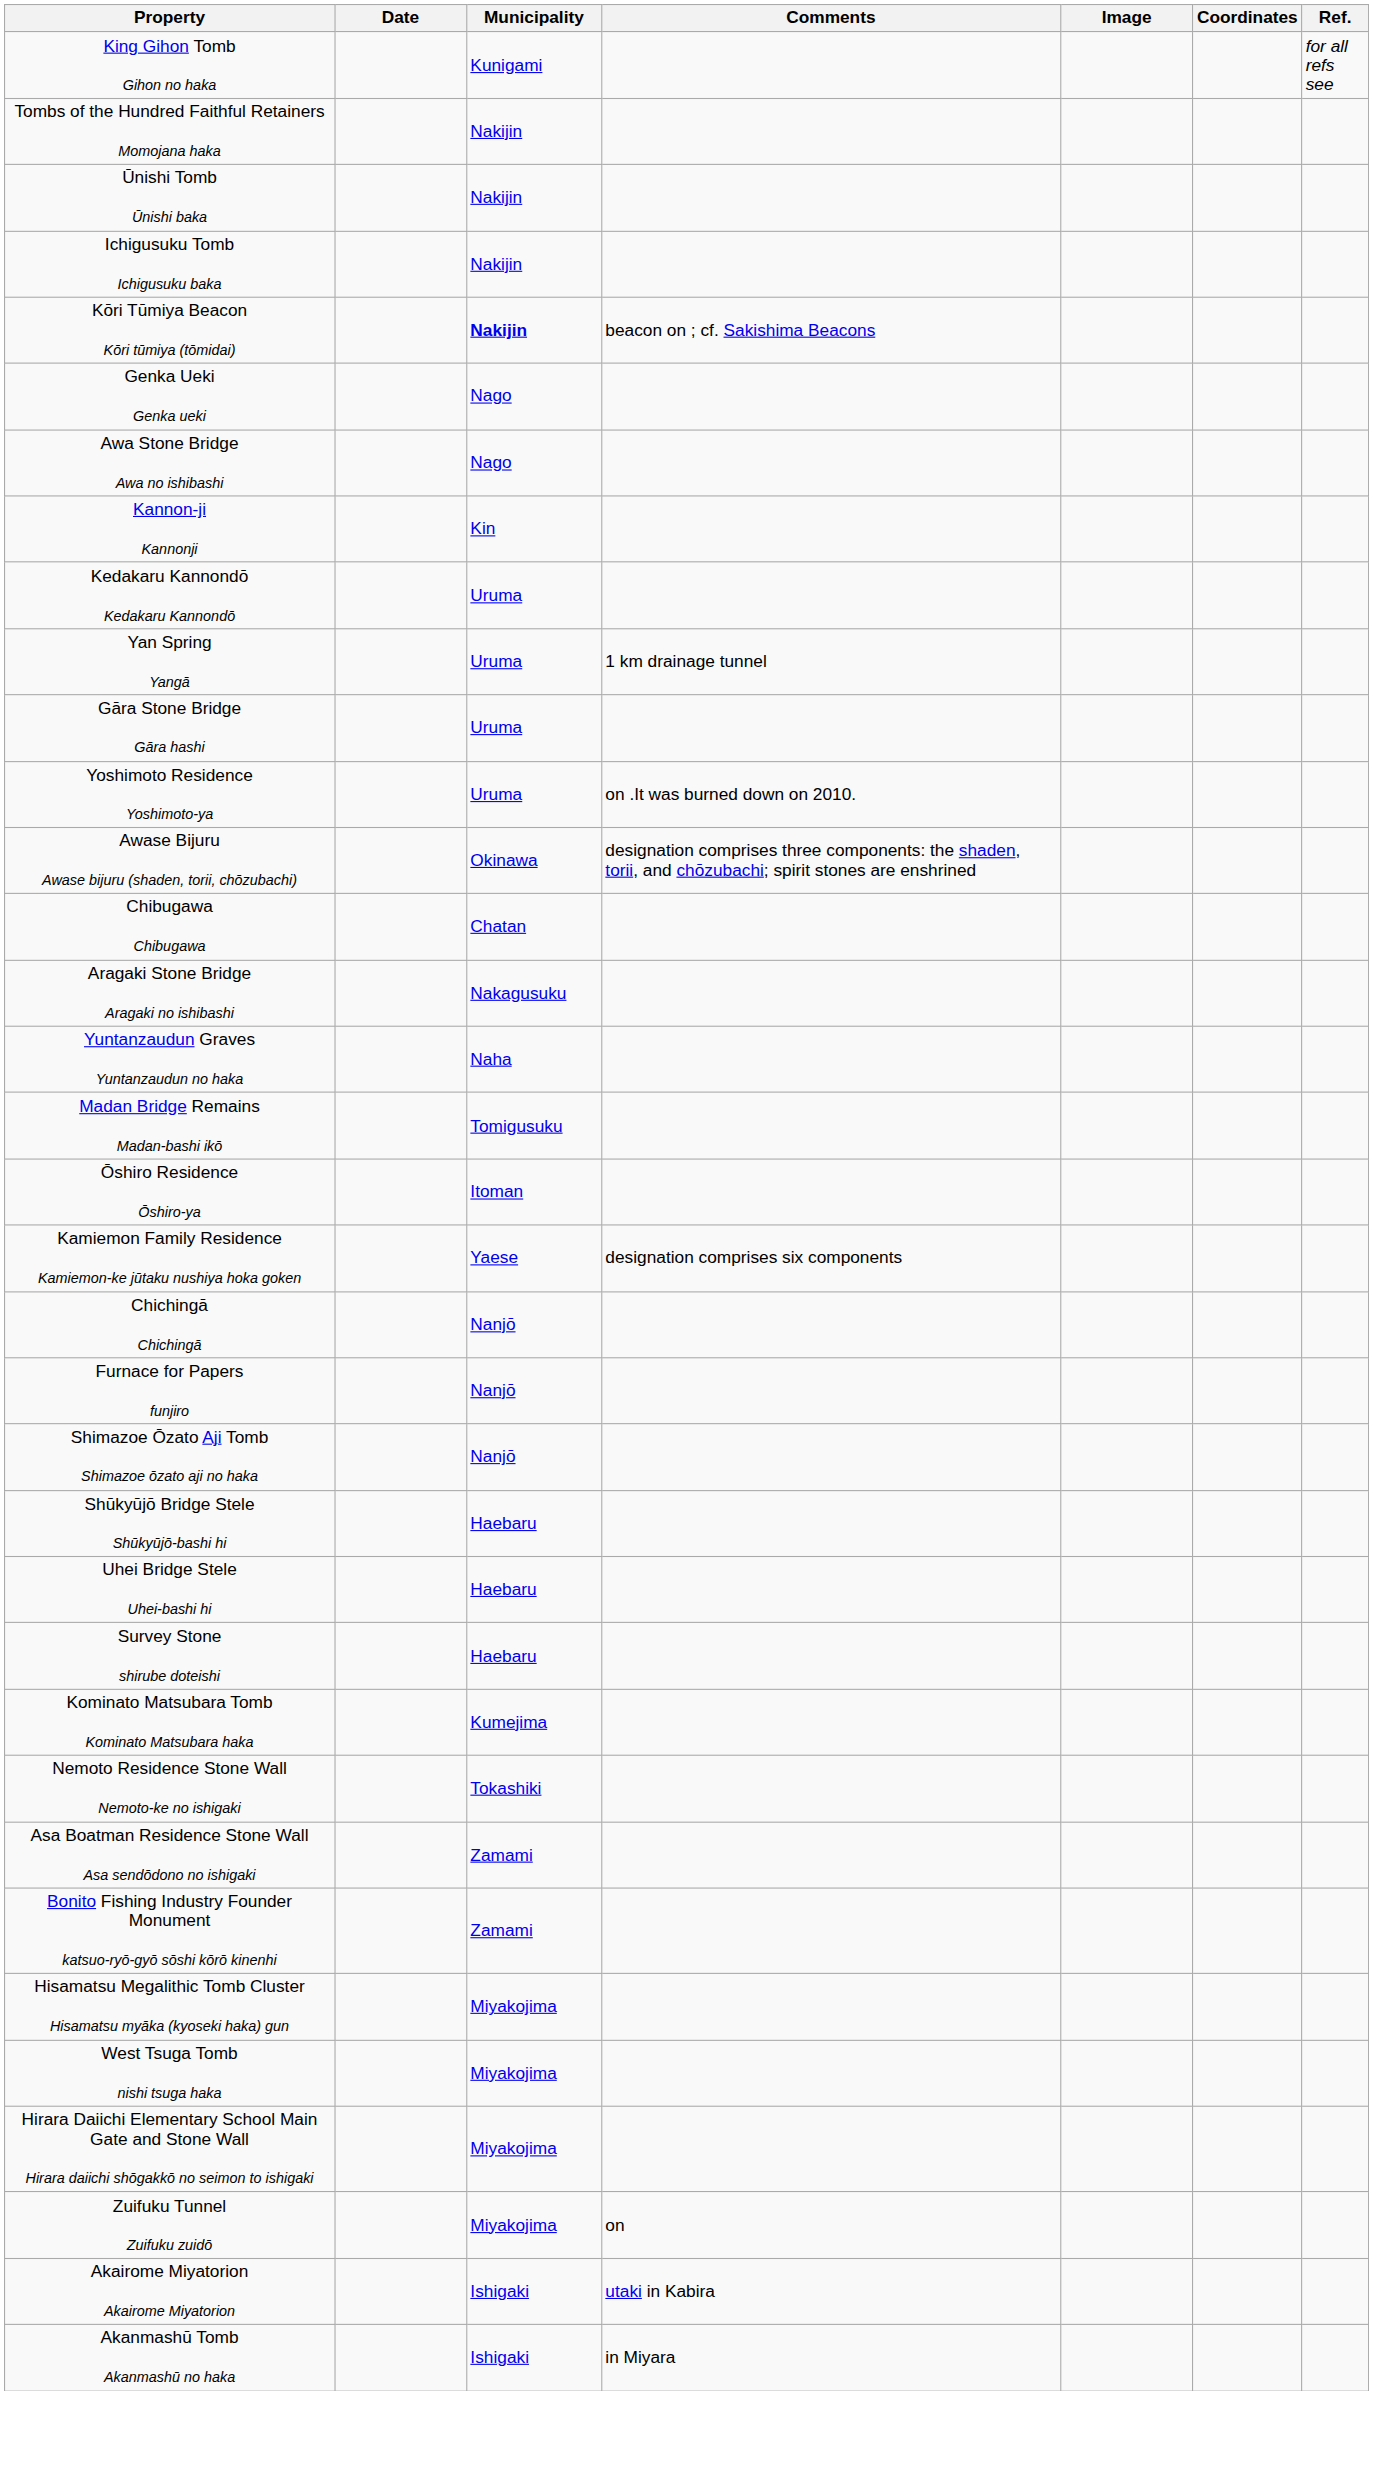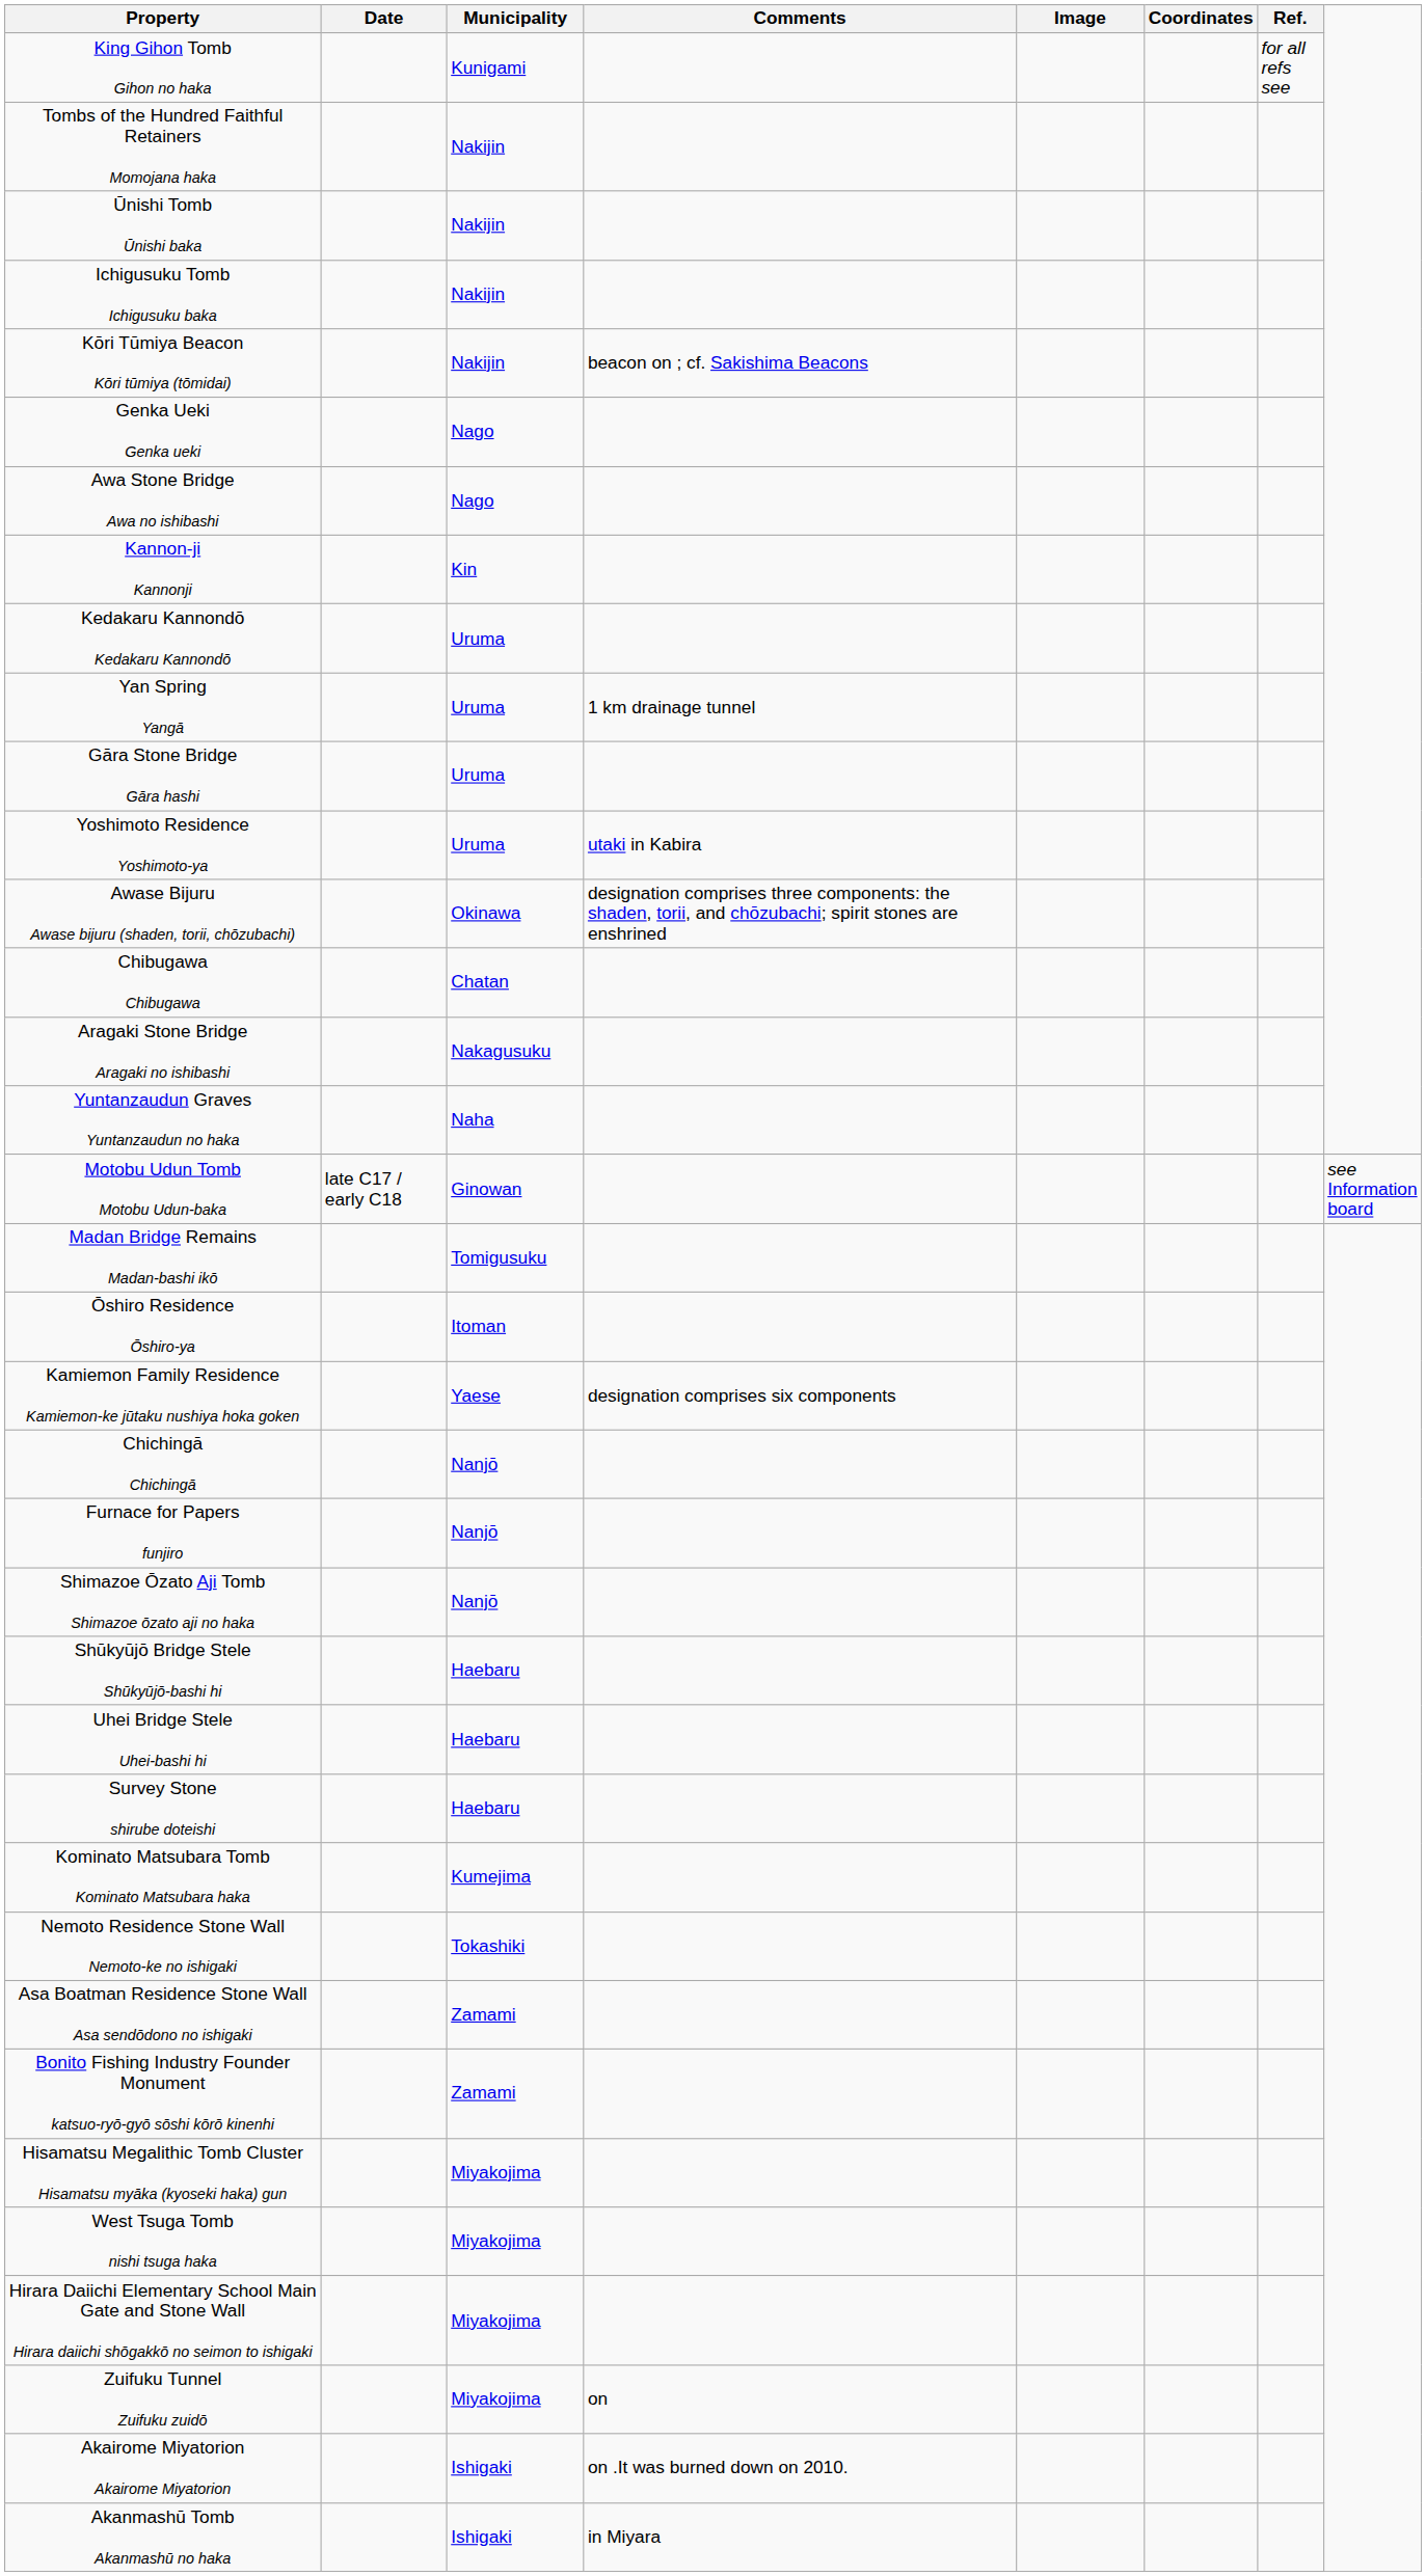Kōri Tūmiya Beacon Kōri tūmiya (tōmidai) | Municipality: bold -> normal
Yoshimoto Residence Yoshimoto-ya | Comments: on .It was burned down on 2010. -> utaki in Kabira
+ row: Motobu Udun Tomb Motobu Udun-baka | late C17 / early C18 | Ginowan | see Information board
Akairome Miyatorion Akairome Miyatorion | Comments: utaki in Kabira -> on .It was burned down on 2010.
